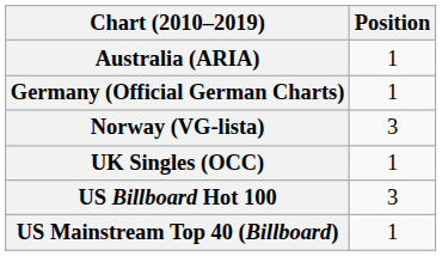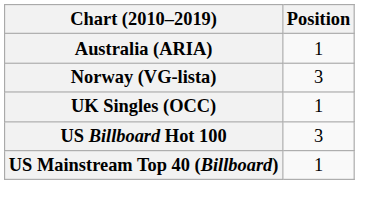- row: Germany (Official German Charts) | 1
